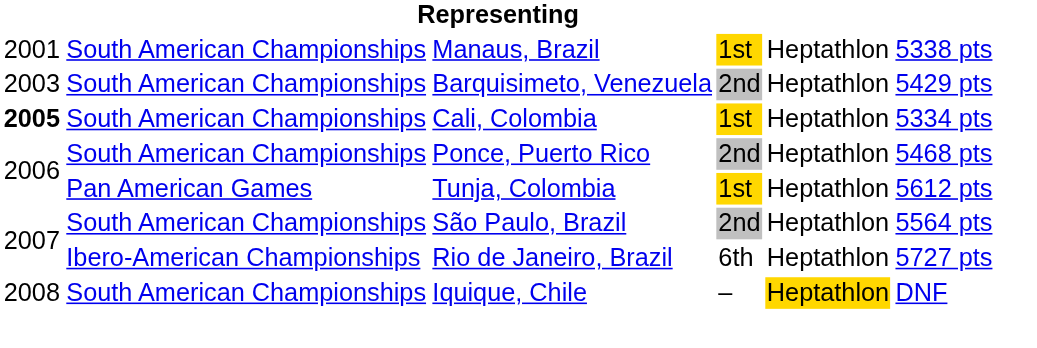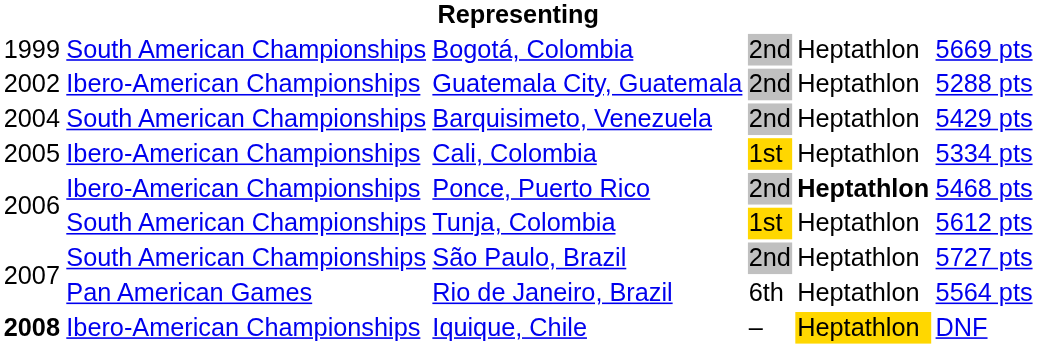+ row: 1999 | South American Championships | Bogotá, Colombia | 2nd | Heptathlon | 5669 pts
- row: 2001 | South American Championships | Manaus, Brazil | 1st | Heptathlon | 5338 pts
+ row: 2002 | Ibero-American Championships | Guatemala City, Guatemala | 2nd | Heptathlon | 5288 pts
Barquisimeto, Venezuela | column 1: 2003 -> 2004
Cali, Colombia | column 1: bold -> normal
Cali, Colombia | column 2: South American Championships -> Ibero-American Championships
Ponce, Puerto Rico | column 2: South American Championships -> Ibero-American Championships
Ponce, Puerto Rico | column 5: normal -> bold
Tunja, Colombia | column 2: Pan American Games -> South American Championships
São Paulo, Brazil | column 6: 5564 pts -> 5727 pts
Rio de Janeiro, Brazil | column 2: Ibero-American Championships -> Pan American Games
Rio de Janeiro, Brazil | column 6: 5727 pts -> 5564 pts
Iquique, Chile | column 1: normal -> bold
Iquique, Chile | column 2: South American Championships -> Ibero-American Championships
